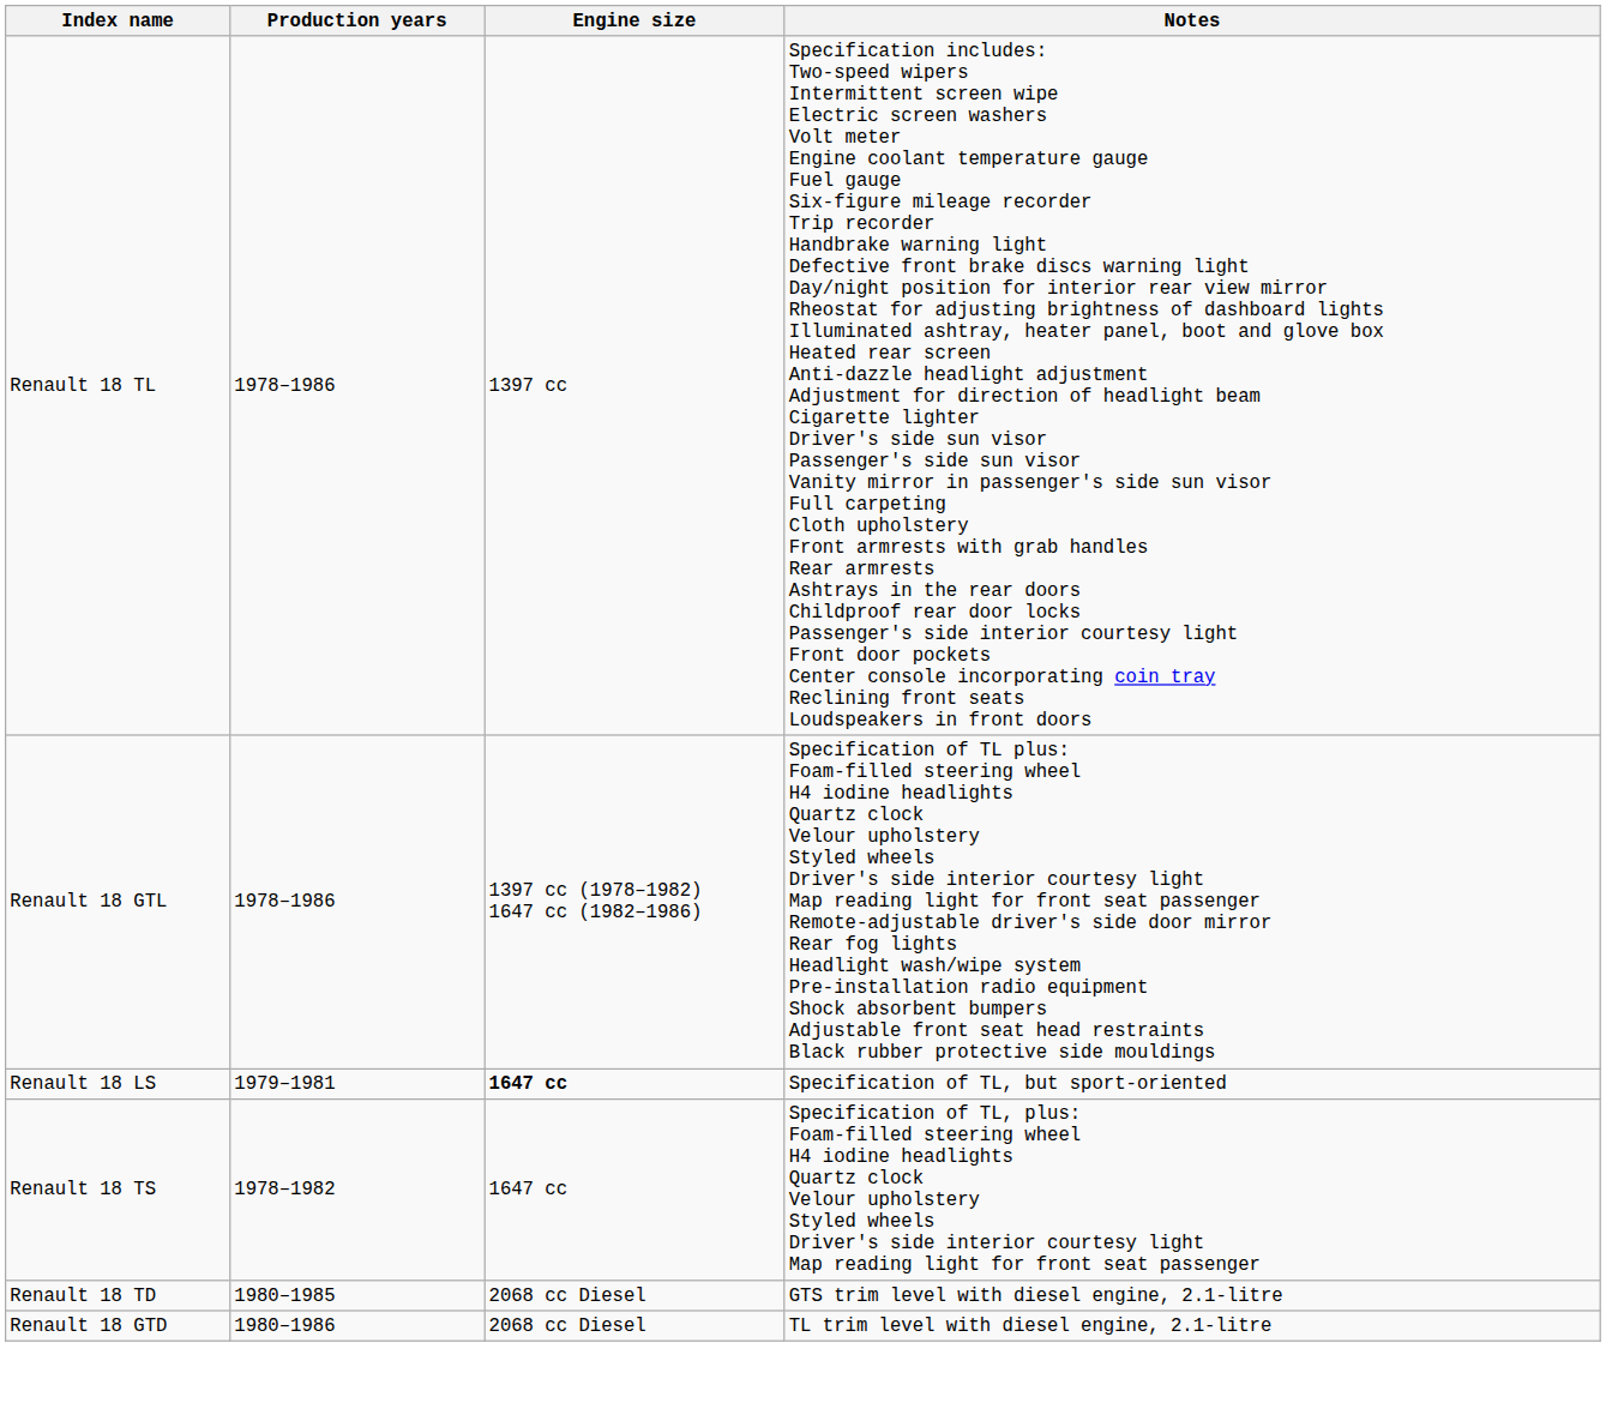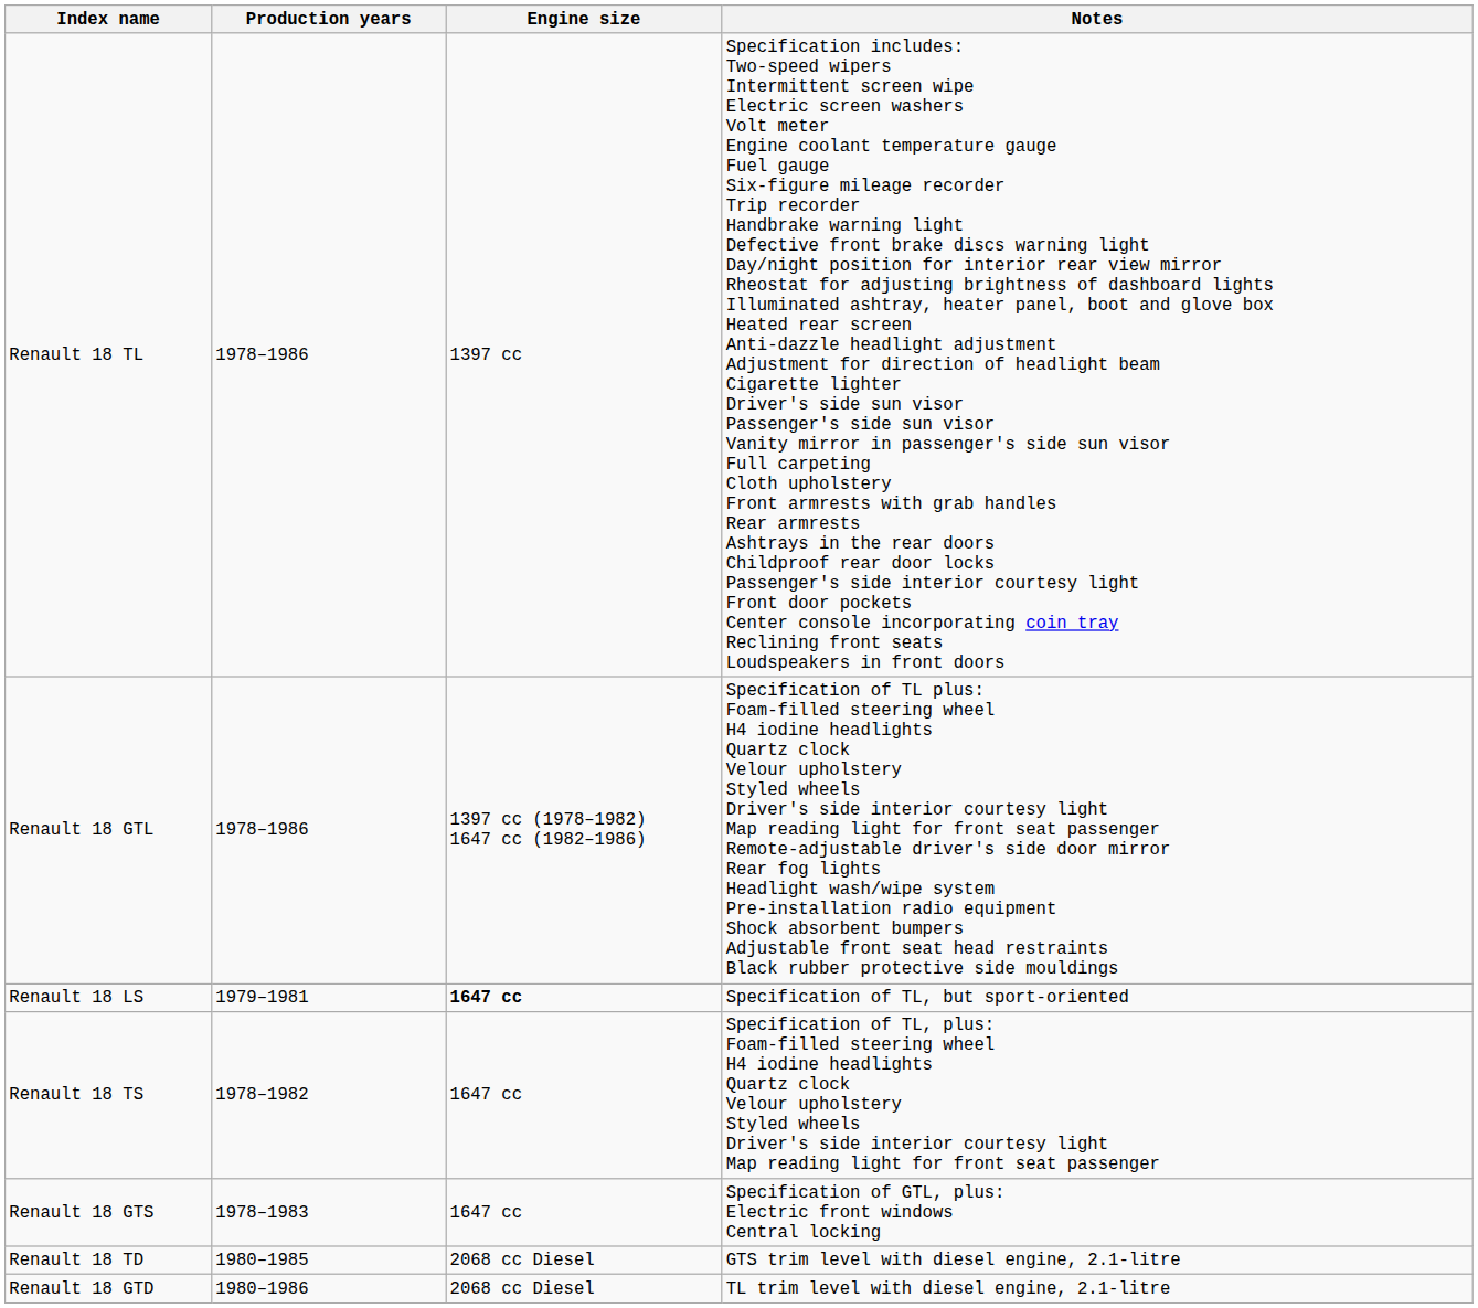+ row: Renault 18 GTS | 1978–1983 | 1647 cc | Specification of GTL, plus: Electric front windows Central locking
